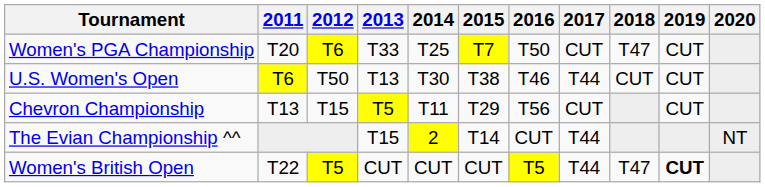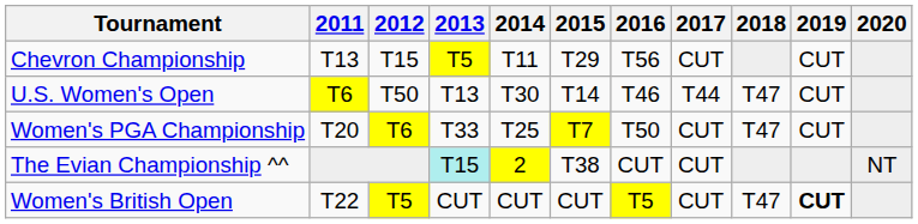rows swapped: Chevron Championship <-> Women's PGA Championship
U.S. Women's Open | 2015: T38 -> T14
U.S. Women's Open | 2018: CUT -> T47
The Evian Championship ^^ | 2013: no background -> paleturquoise background
The Evian Championship ^^ | 2015: T14 -> T38
The Evian Championship ^^ | 2017: T44 -> CUT
Women's British Open | 2017: T44 -> CUT
